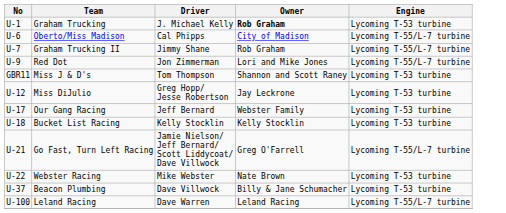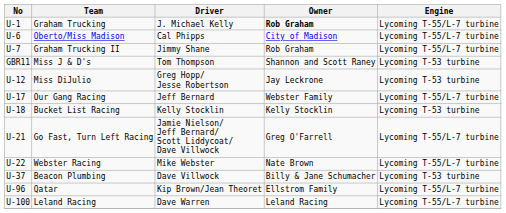Graham Trucking | Engine: Lycoming T-53 turbine -> Lycoming T-55/L-7 turbine
- row: U-9 | Red Dot | Jon Zimmerman | Lori and Mike Jones | Lycoming T-55/L-7 turbine
Our Gang Racing | Engine: Lycoming T-53 turbine -> Lycoming T-55/L-7 turbine
Webster Racing | Engine: Lycoming T-53 turbine -> Lycoming T-55/L-7 turbine
+ row: U-96 | Qatar | Kip Brown/Jean Theoret | Ellstrom Family | Lycoming T-55/L-7 turbine
